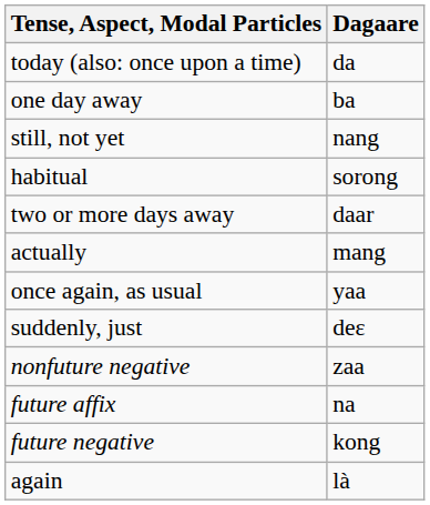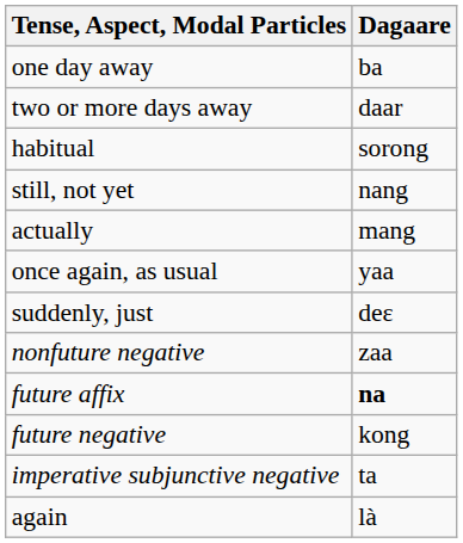- row: today (also: once upon a time) | da
rows swapped: two or more days away <-> still, not yet
future affix | Dagaare: normal -> bold
+ row: imperative subjunctive negative | ta
